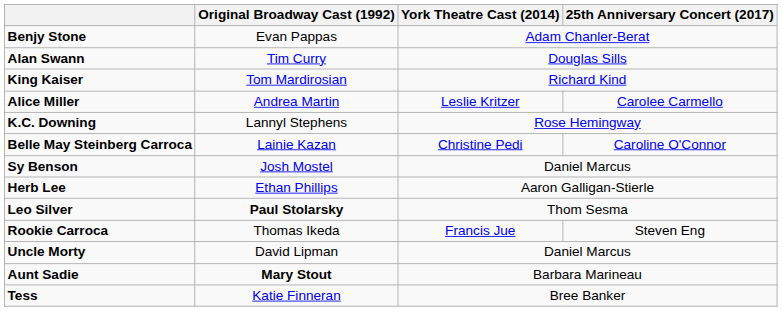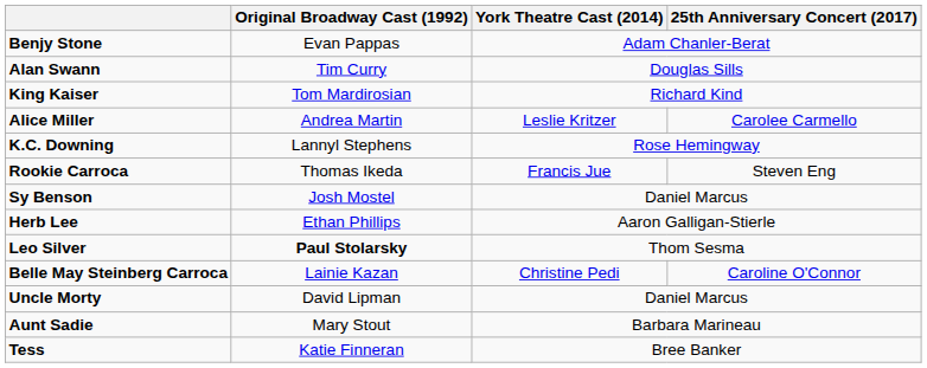rows swapped: Belle May Steinberg Carroca <-> Rookie Carroca
Aunt Sadie | Original Broadway Cast (1992): bold -> normal
